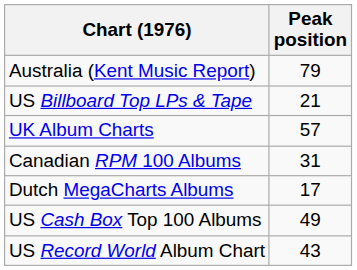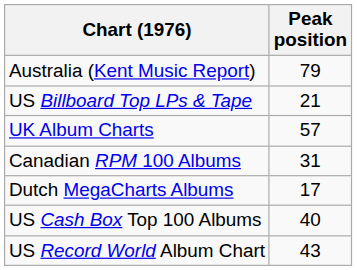US Cash Box Top 100 Albums | Peak position: 49 -> 40
